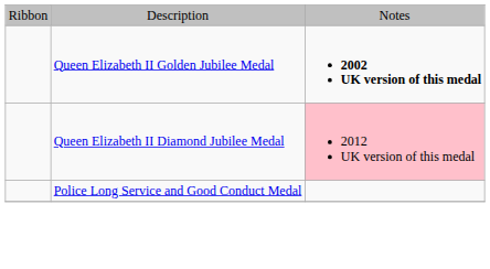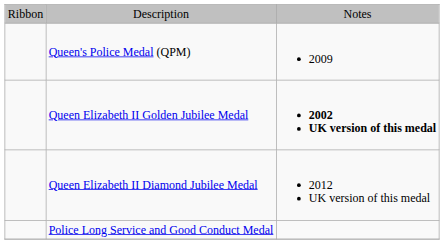+ row: Queen's Police Medal (QPM) | 2009
Queen Elizabeth II Diamond Jubilee Medal | column 3: pink background -> no background
